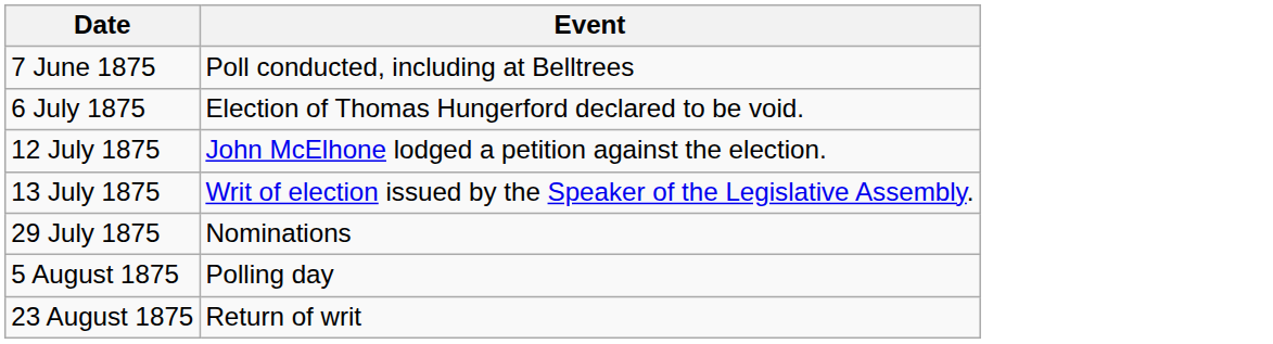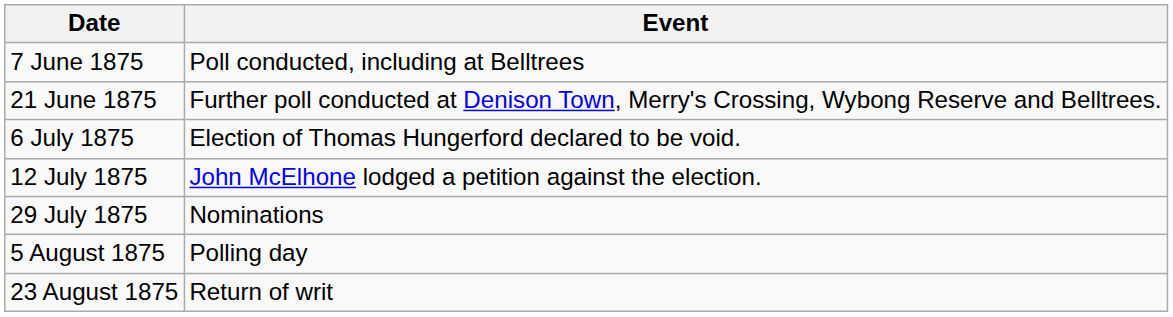+ row: 21 June 1875 | Further poll conducted at Denison Town, Merry's Crossing, Wybong Reserve and Belltrees.
- row: 13 July 1875 | Writ of election issued by the Speaker of the Legislative Assembly.
